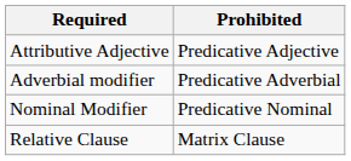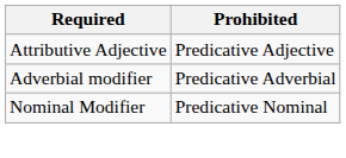- row: Relative Clause | Matrix Clause
